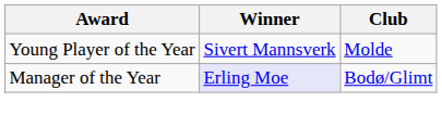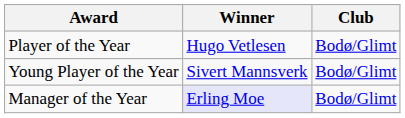+ row: Player of the Year | Hugo Vetlesen | Bodø/Glimt
Young Player of the Year | Club: Molde -> Bodø/Glimt
